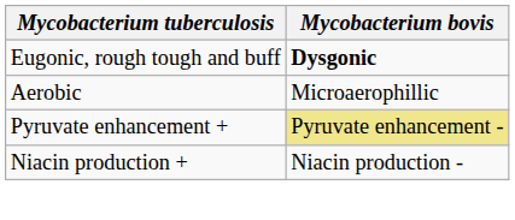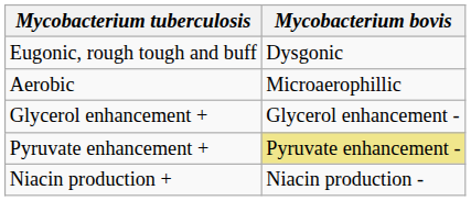Eugonic, rough tough and buff | Mycobacterium bovis: bold -> normal
+ row: Glycerol enhancement + | Glycerol enhancement -
